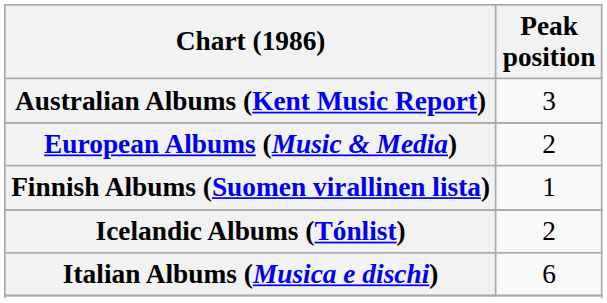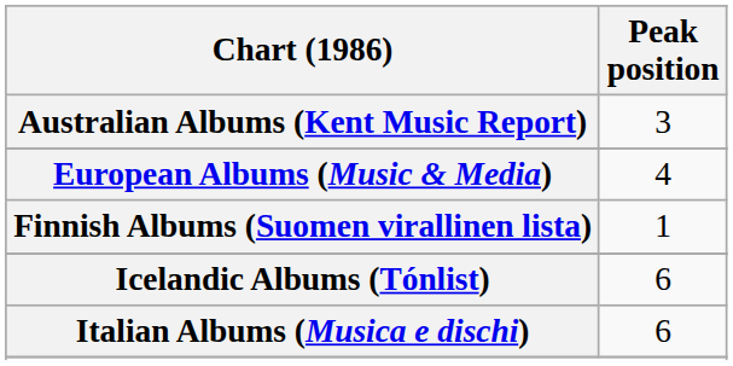European Albums (Music & Media) | Peak position: 2 -> 4
Icelandic Albums (Tónlist) | Peak position: 2 -> 6
